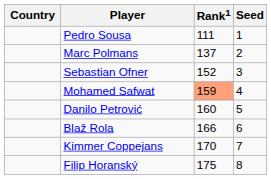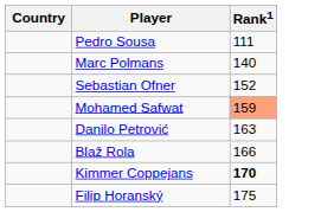- column: Seed | 1 | 2 | 3 | 4 | 5 | 6 | 7 | 8
Marc Polmans | Rank1: 137 -> 140
Danilo Petrović | Rank1: 160 -> 163
Kimmer Coppejans | Rank1: normal -> bold
